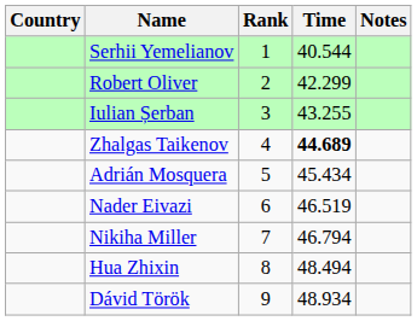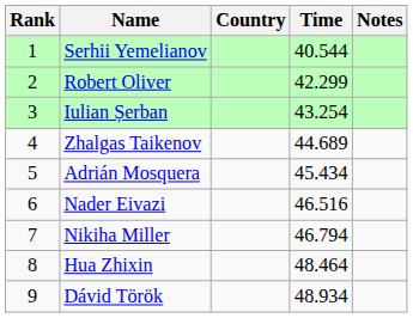columns swapped: Rank <-> Country
Iulian Șerban | Time: 43.255 -> 43.254
Zhalgas Taikenov | Time: bold -> normal
Nader Eivazi | Time: 46.519 -> 46.516
Hua Zhixin | Time: 48.494 -> 48.464
